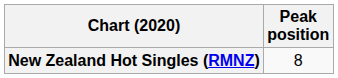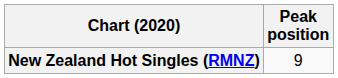New Zealand Hot Singles (RMNZ) | Peak position: 8 -> 9
